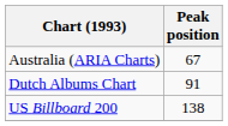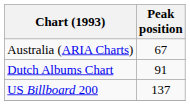US Billboard 200 | Peak position: 138 -> 137
